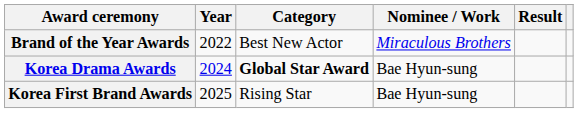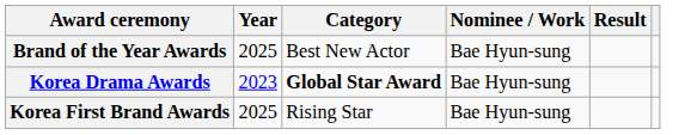Brand of the Year Awards | Year: 2022 -> 2025
Brand of the Year Awards | Nominee / Work: Miraculous Brothers -> Bae Hyun-sung
Korea Drama Awards | Year: 2024 -> 2023
